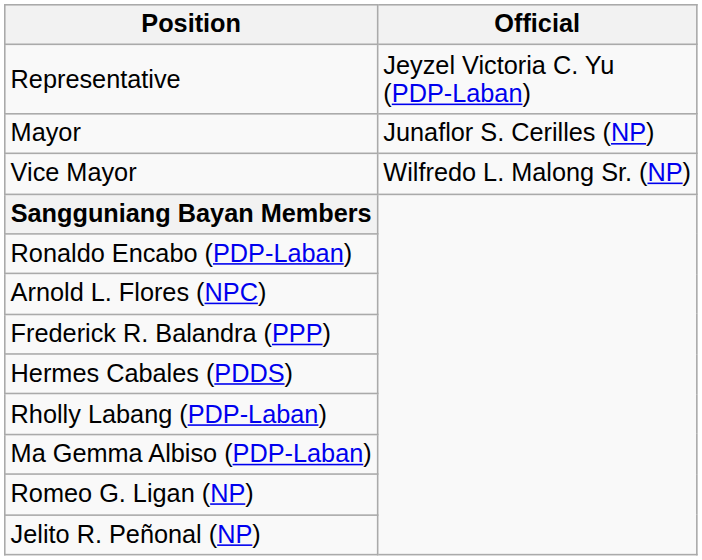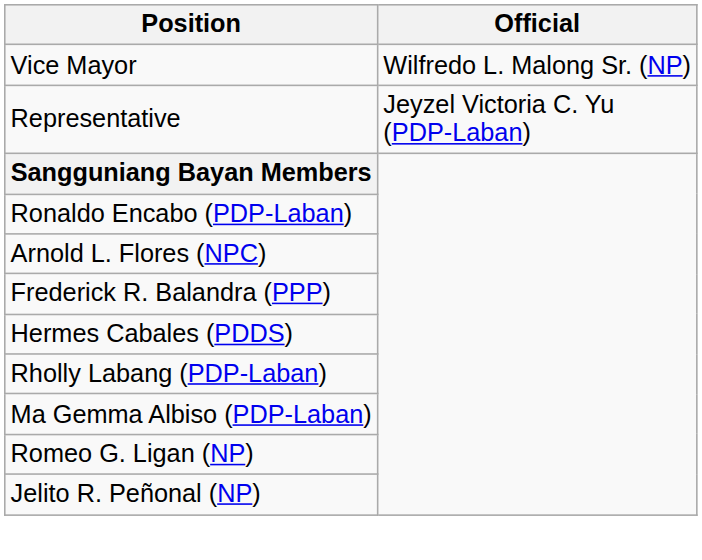rows swapped: Representative <-> Vice Mayor
- row: Mayor | Junaflor S. Cerilles (NP)
